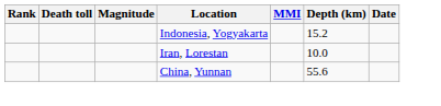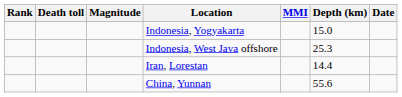Indonesia, Yogyakarta | Depth (km): 15.2 -> 15.0
+ row: Indonesia, West Java offshore | 25.3
Iran, Lorestan | Depth (km): 10.0 -> 14.4
